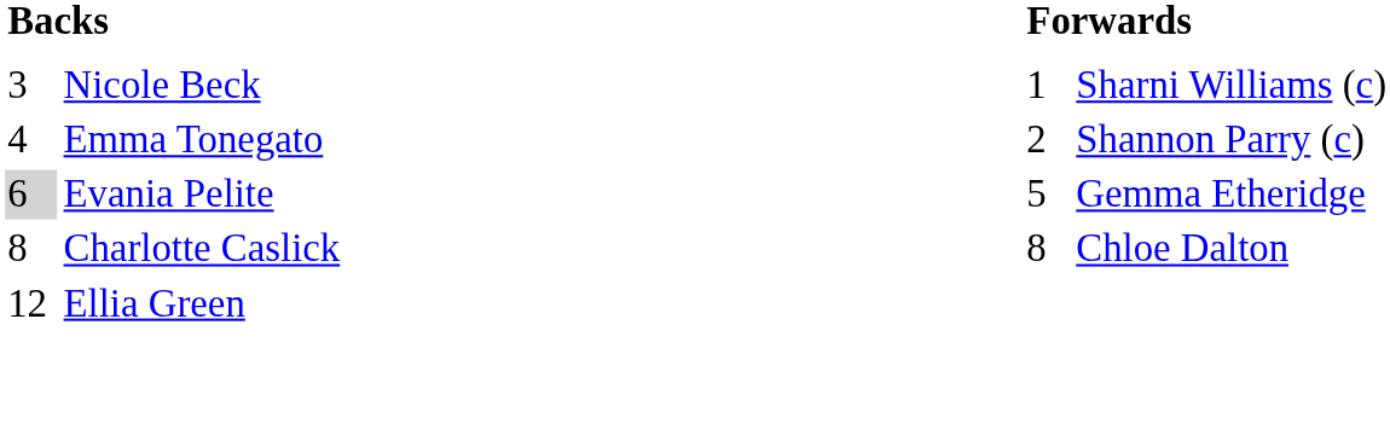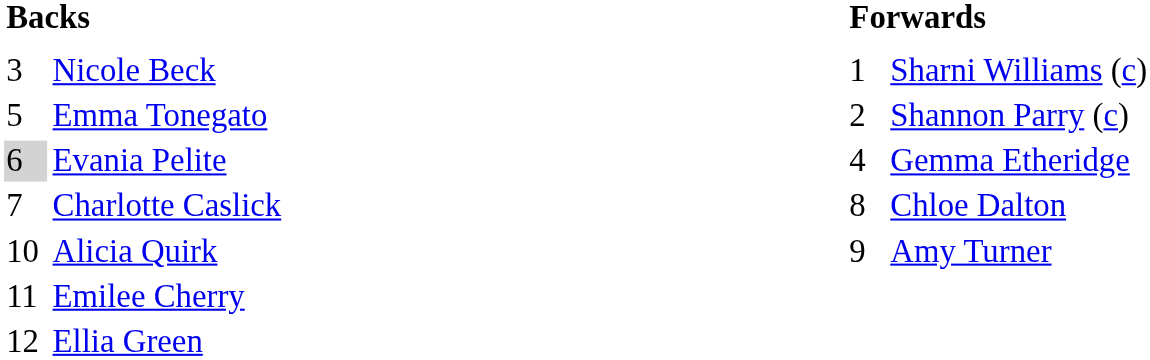Emma Tonegato | column 1: 4 -> 5
Evania Pelite | column 3: 5 -> 4
Charlotte Caslick | column 1: 8 -> 7
+ row: 10 | Alicia Quirk | 9 | Amy Turner
+ row: 11 | Emilee Cherry
